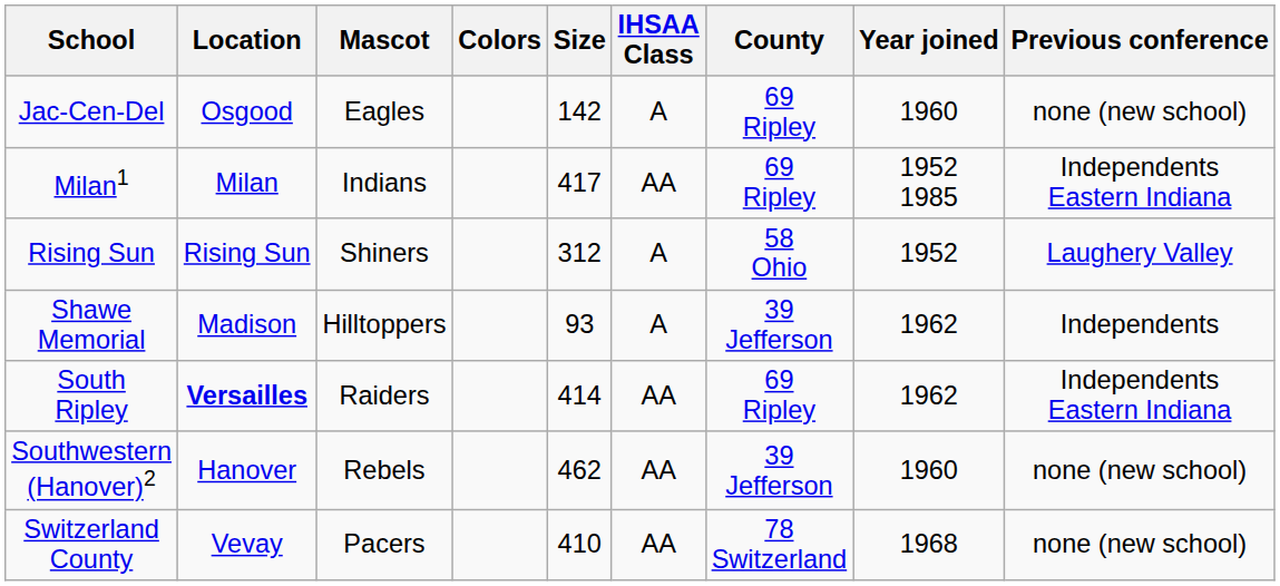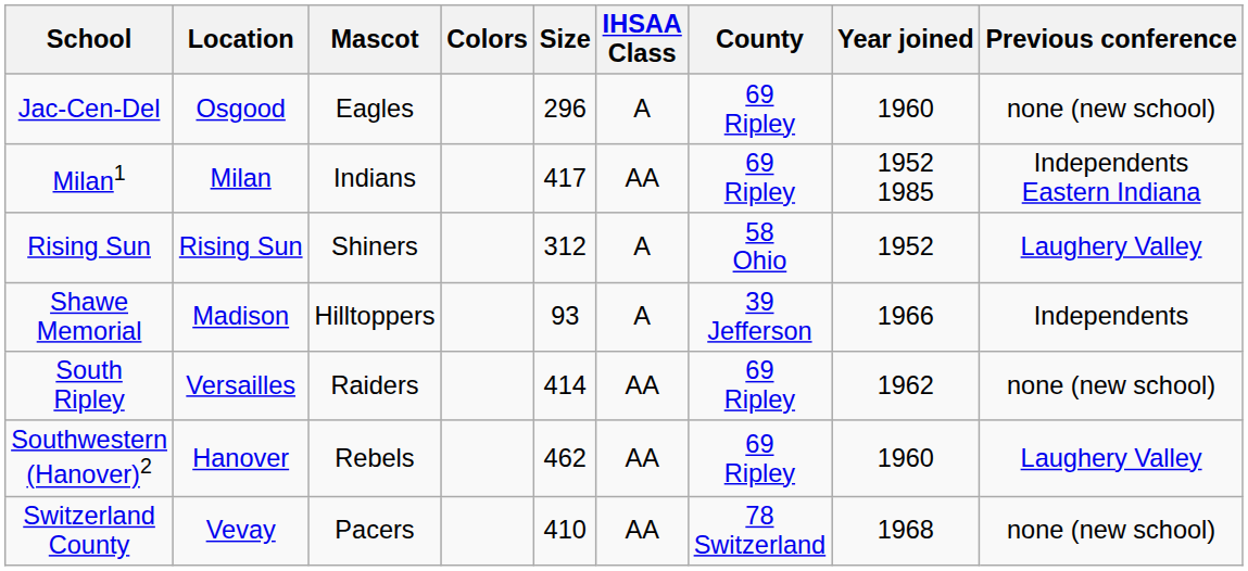Jac-Cen-Del | Size: 142 -> 296
Shawe Memorial | Year joined: 1962 -> 1966
South Ripley | Location: bold -> normal
South Ripley | Previous conference: Independents Eastern Indiana -> none (new school)
Southwestern (Hanover)2 | County: 39 Jefferson -> 69 Ripley
Southwestern (Hanover)2 | Previous conference: none (new school) -> Laughery Valley
